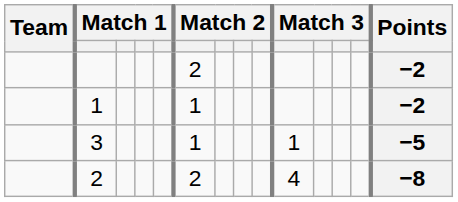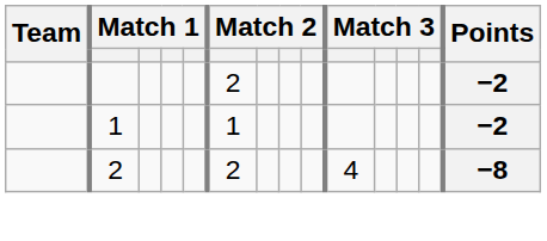- row: 3 | 1 | 1 | −5
